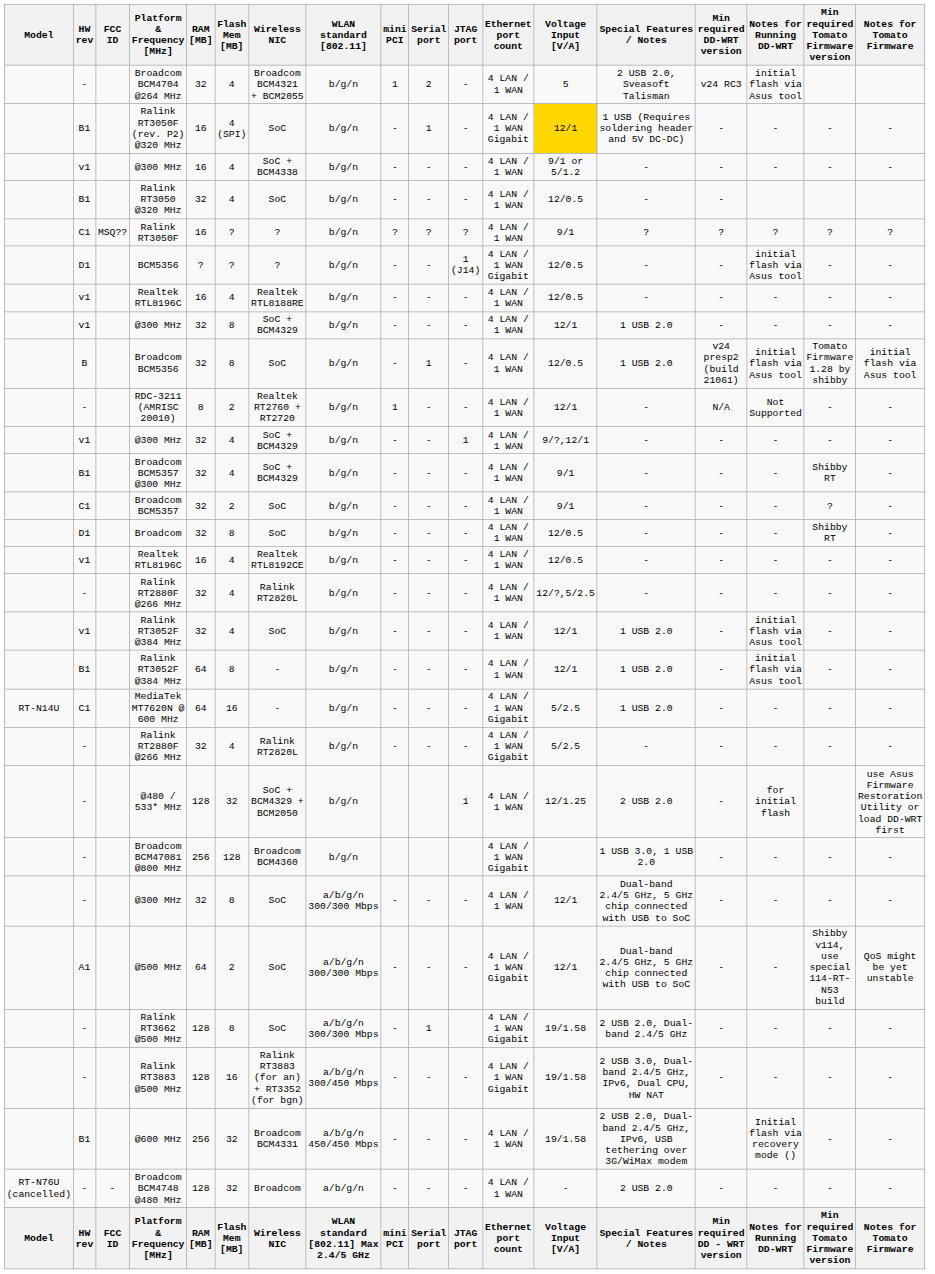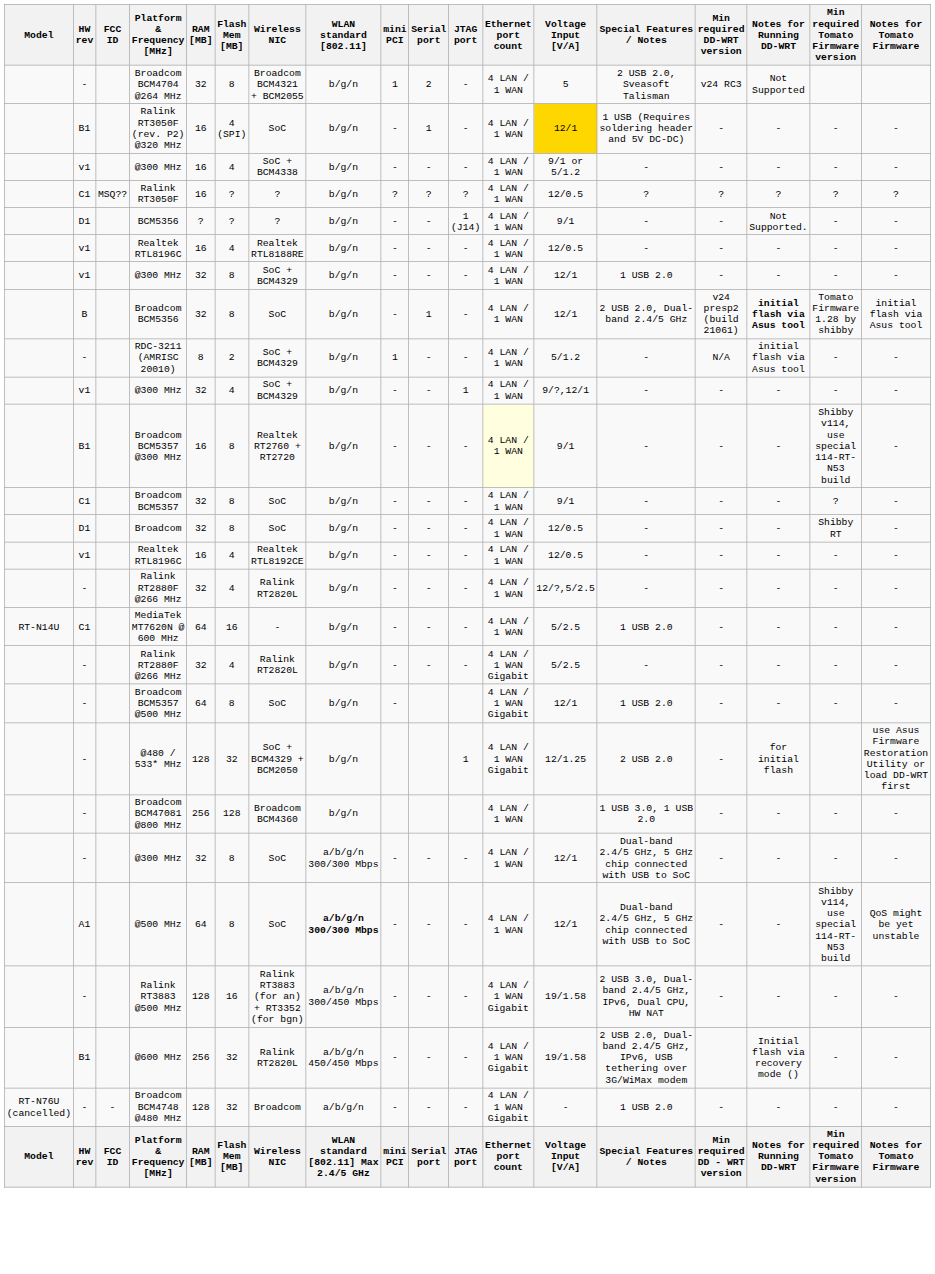Broadcom BCM4704 @264 MHz | Flash Mem [MB]: 4 -> 8
Broadcom BCM4704 @264 MHz | Notes for Running DD-WRT: initial flash via Asus tool -> Not Supported
Ralink RT3050F (rev. P2) @320 MHz | Ethernet port count: 4 LAN / 1 WAN Gigabit -> 4 LAN / 1 WAN
- row: B1 | Ralink RT3050 @320 MHz | 32 | 4 | SoC | b/g/n | - | - | - | 4 LAN / 1 WAN | 12/0.5 | - | -
Ralink RT3050F | Voltage Input [V/A]: 9/1 -> 12/0.5
BCM5356 | Ethernet port count: 4 LAN / 1 WAN Gigabit -> 4 LAN / 1 WAN
BCM5356 | Voltage Input [V/A]: 12/0.5 -> 9/1
BCM5356 | Notes for Running DD-WRT: initial flash via Asus tool -> Not Supported.
Broadcom BCM5356 | Voltage Input [V/A]: 12/0.5 -> 12/1
Broadcom BCM5356 | Special Features / Notes: 1 USB 2.0 -> 2 USB 2.0, Dual-band 2.4/5 GHz
Broadcom BCM5356 | Notes for Running DD-WRT: normal -> bold
RDC-3211 (AMRISC 20010) | Wireless NIC: Realtek RT2760 + RT2720 -> SoC + BCM4329
RDC-3211 (AMRISC 20010) | Voltage Input [V/A]: 12/1 -> 5/1.2
RDC-3211 (AMRISC 20010) | Notes for Running DD-WRT: Not Supported -> initial flash via Asus tool
Broadcom BCM5357 @300 MHz | RAM [MB]: 32 -> 16
Broadcom BCM5357 @300 MHz | Flash Mem [MB]: 4 -> 8
Broadcom BCM5357 @300 MHz | Wireless NIC: SoC + BCM4329 -> Realtek RT2760 + RT2720
Broadcom BCM5357 @300 MHz | Ethernet port count: no background -> lightyellow background
Broadcom BCM5357 @300 MHz | Min required Tomato Firmware version: Shibby RT -> Shibby v114, use special 114-RT-N53 build
Broadcom BCM5357 | Flash Mem [MB]: 2 -> 8
- row: v1 | Ralink RT3052F @384 MHz | 32 | 4 | SoC | b/g/n | - | - | - | 4 LAN / 1 WAN | 12/1 | 1 USB 2.0 | - | initial flash via Asus tool | - | -
- row: B1 | Ralink RT3052F @384 MHz | 64 | 8 | - | b/g/n | - | - | - | 4 LAN / 1 WAN | 12/1 | 1 USB 2.0 | - | initial flash via Asus tool | - | -
MediaTek MT7620N @ 600 MHz | Ethernet port count: 4 LAN / 1 WAN Gigabit -> 4 LAN / 1 WAN
+ row: - | Broadcom BCM5357 @500 MHz | 64 | 8 | SoC | b/g/n | - | 4 LAN / 1 WAN Gigabit | 12/1 | 1 USB 2.0 | - | - | - | -
@480 / 533* MHz | Ethernet port count: 4 LAN / 1 WAN -> 4 LAN / 1 WAN Gigabit
Broadcom BCM47081 @800 MHz | Ethernet port count: 4 LAN / 1 WAN Gigabit -> 4 LAN / 1 WAN
@500 MHz | Flash Mem [MB]: 2 -> 8
@500 MHz | WLAN standard [802.11]: normal -> bold
@500 MHz | Ethernet port count: 4 LAN / 1 WAN Gigabit -> 4 LAN / 1 WAN
- row: - | Ralink RT3662 @500 MHz | 128 | 8 | SoC | a/b/g/n 300/300 Mbps | - | 1 | 4 LAN / 1 WAN Gigabit | 19/1.58 | 2 USB 2.0, Dual-band 2.4/5 GHz | - | - | - | -
@600 MHz | Wireless NIC: Broadcom BCM4331 -> Ralink RT2820L
@600 MHz | Ethernet port count: 4 LAN / 1 WAN -> 4 LAN / 1 WAN Gigabit
Broadcom BCM4748 @480 MHz | Ethernet port count: 4 LAN / 1 WAN -> 4 LAN / 1 WAN Gigabit
Broadcom BCM4748 @480 MHz | Special Features / Notes: 2 USB 2.0 -> 1 USB 2.0
